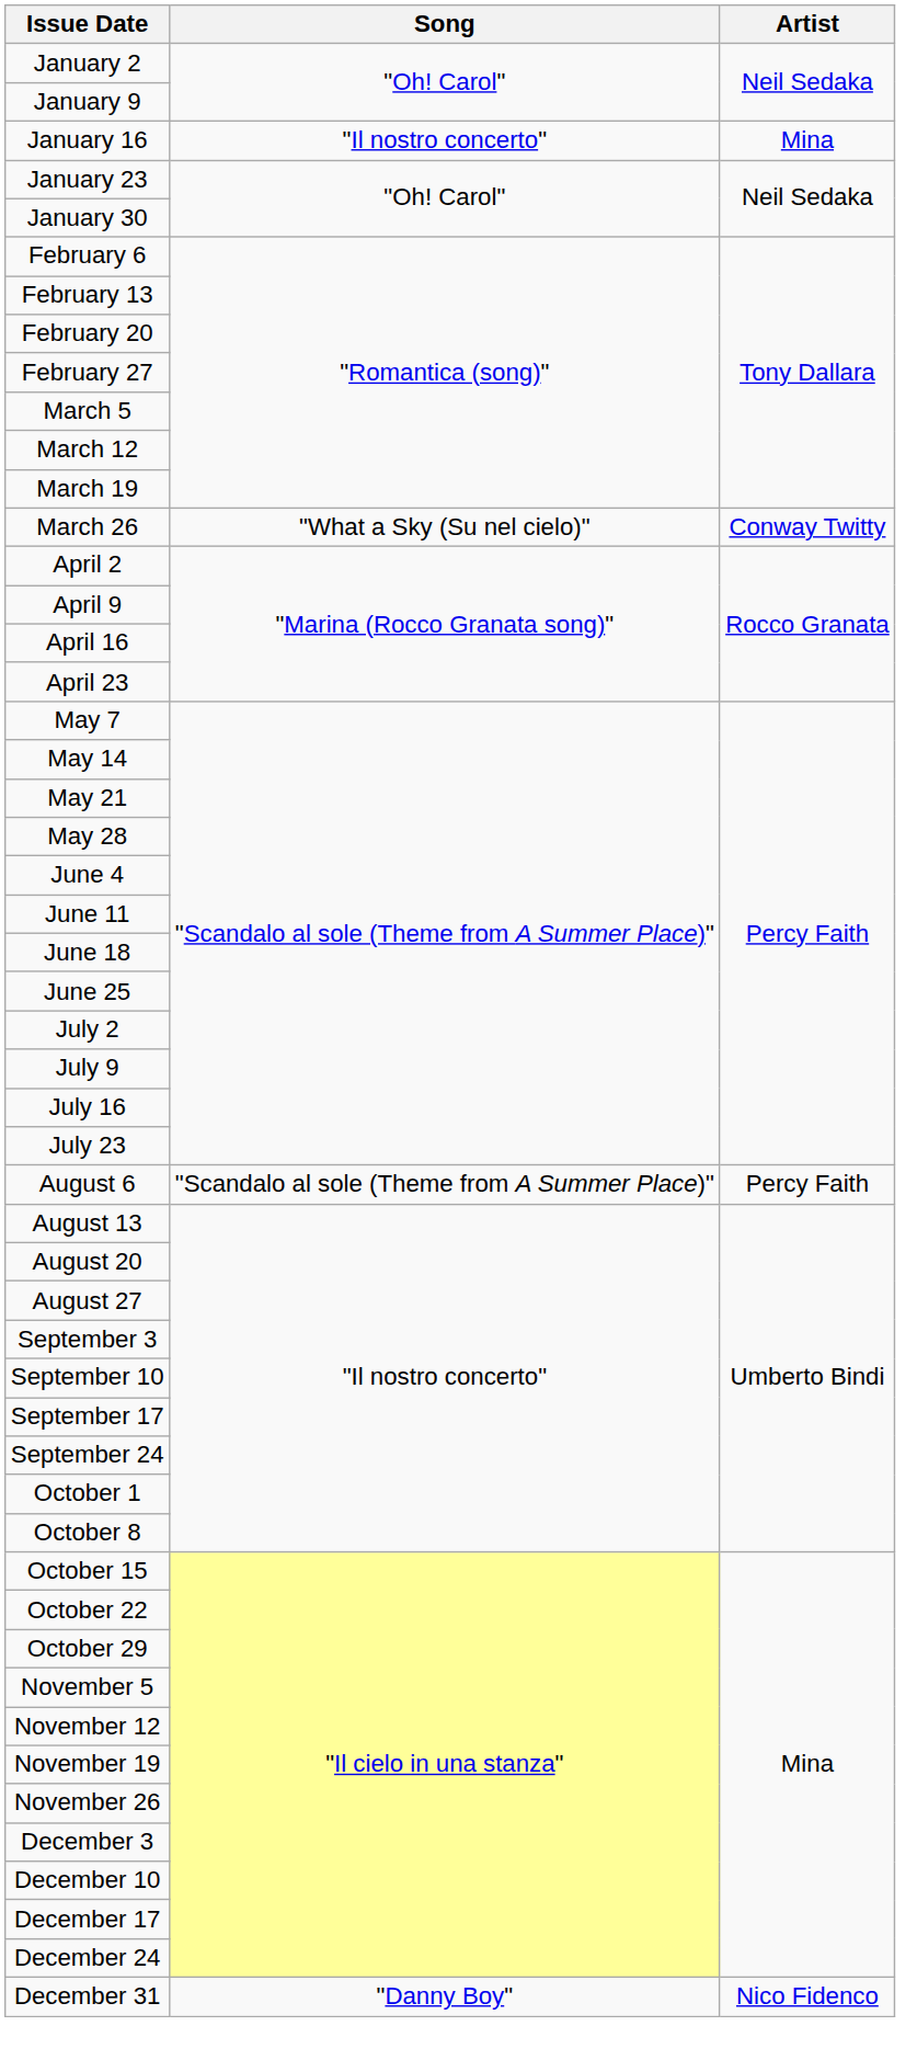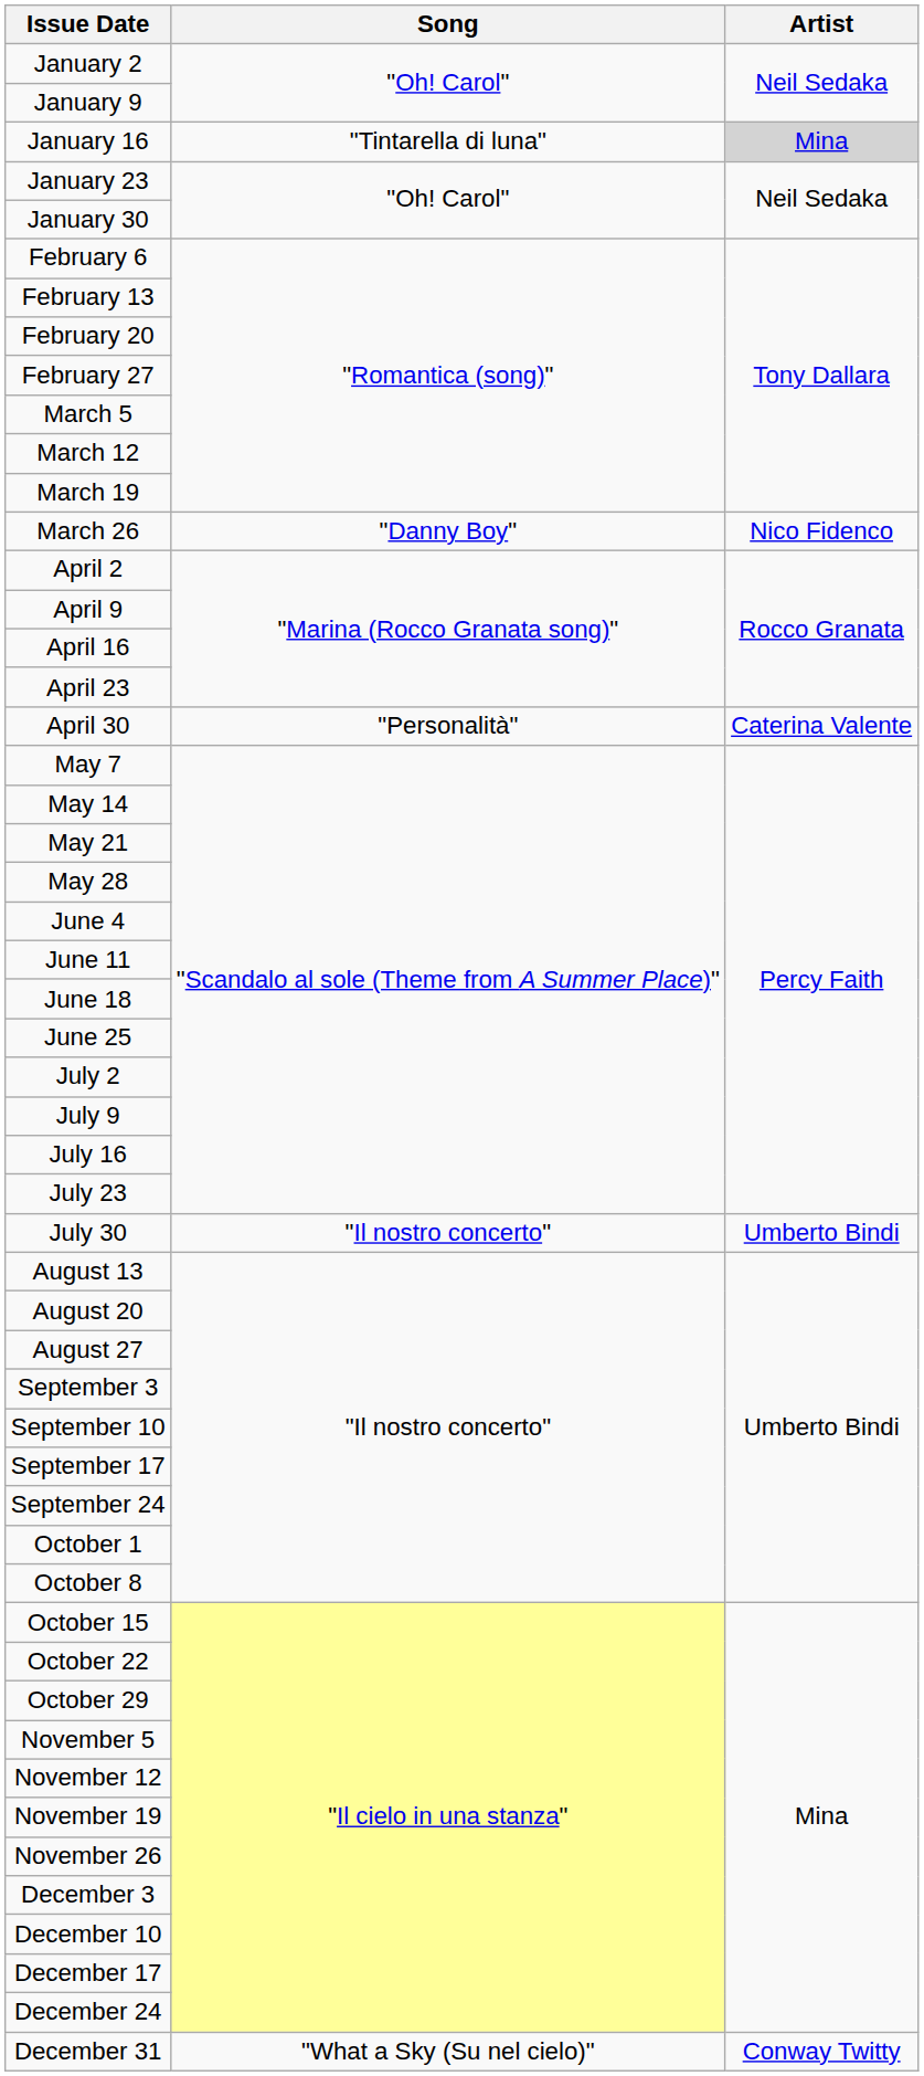January 16 | Song: "Il nostro concerto" -> "Tintarella di luna"
January 16 | Artist: no background -> lightgrey background
March 26 | Song: "What a Sky (Su nel cielo)" -> "Danny Boy"
March 26 | Artist: Conway Twitty -> Nico Fidenco
+ row: April 30 | "Personalità" | Caterina Valente
+ row: July 30 | "Il nostro concerto" | Umberto Bindi
- row: August 6 | "Scandalo al sole (Theme from A Summer Place)" | Percy Faith
December 31 | Song: "Danny Boy" -> "What a Sky (Su nel cielo)"
December 31 | Artist: Nico Fidenco -> Conway Twitty
